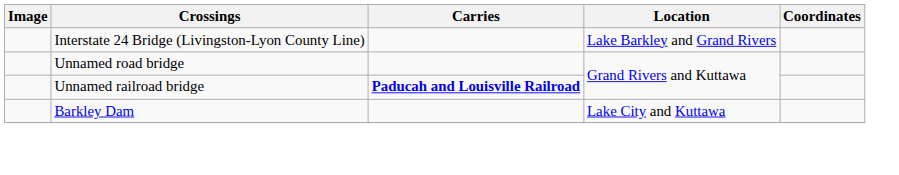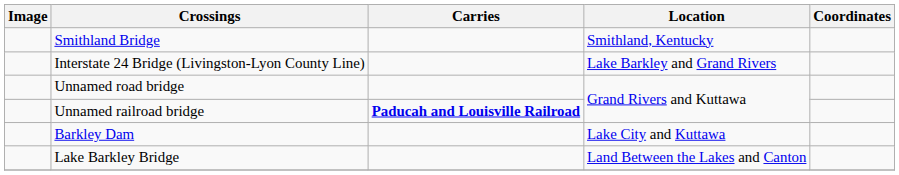+ row: Smithland Bridge | Smithland, Kentucky
+ row: Lake Barkley Bridge | Land Between the Lakes and Canton
